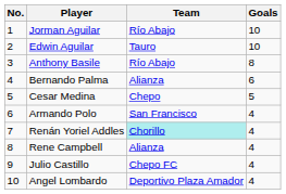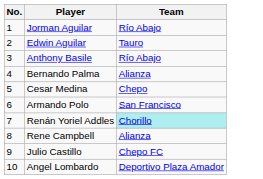- column: Goals | 10 | 10 | 8 | 6 | 5 | 4 | 4 | 4 | 4 | 4
